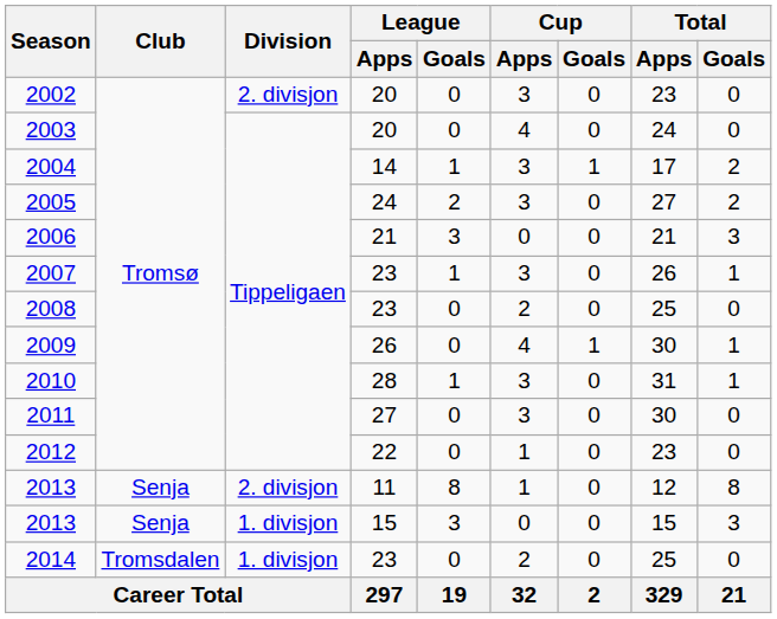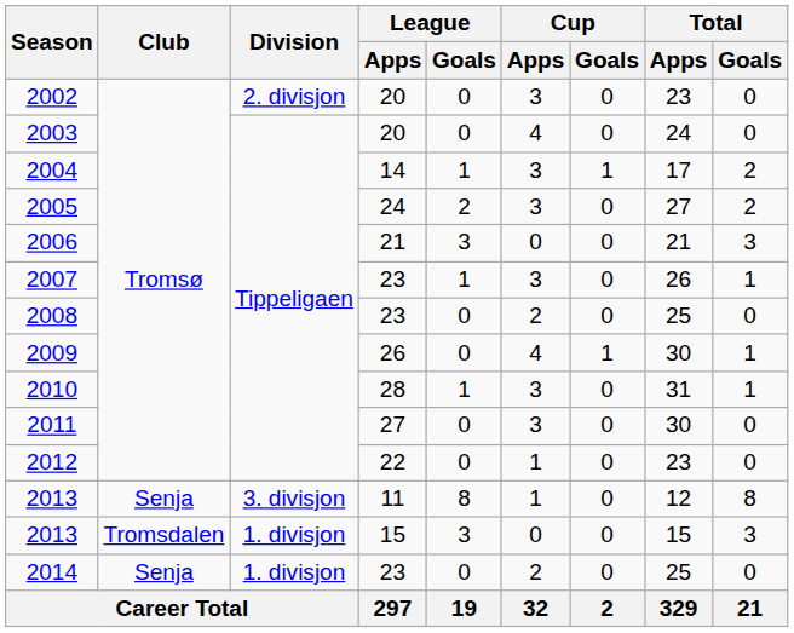2013 / 11 | Division: 2. divisjon -> 3. divisjon
2013 / 15 | Club: Senja -> Tromsdalen
2014 | Club: Tromsdalen -> Senja
